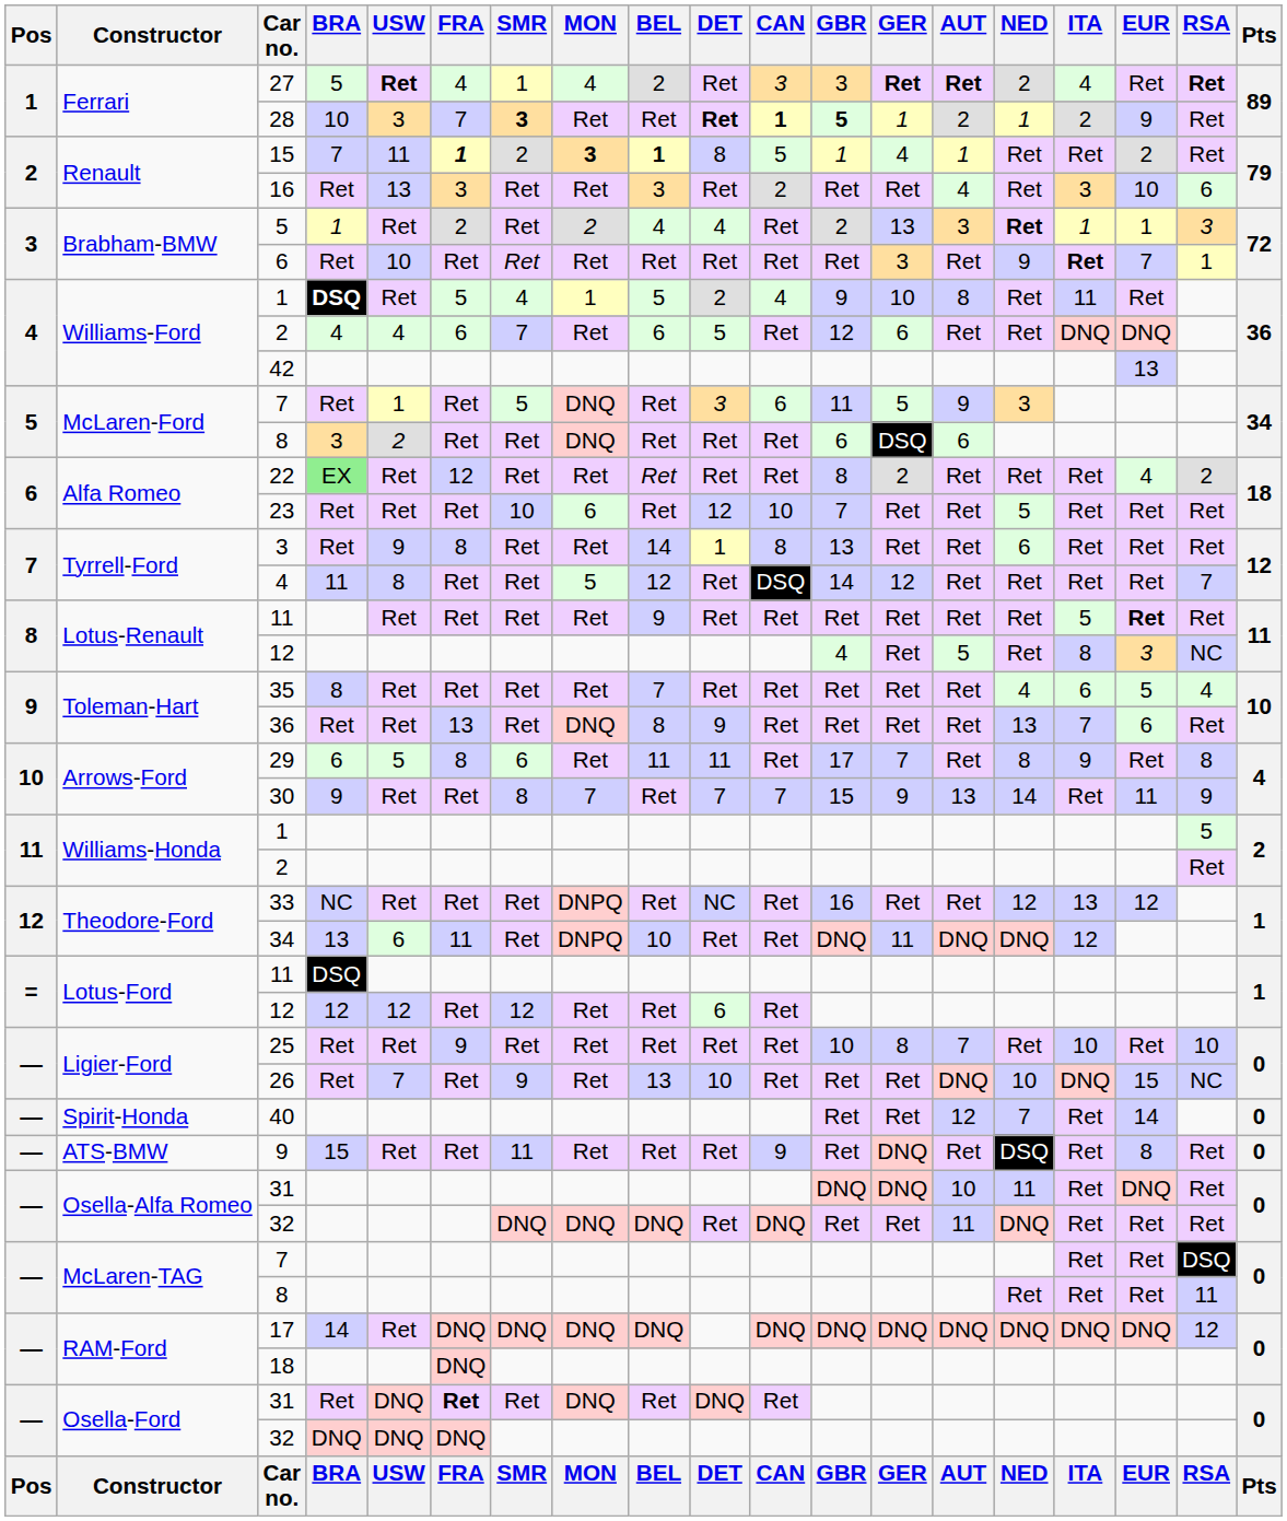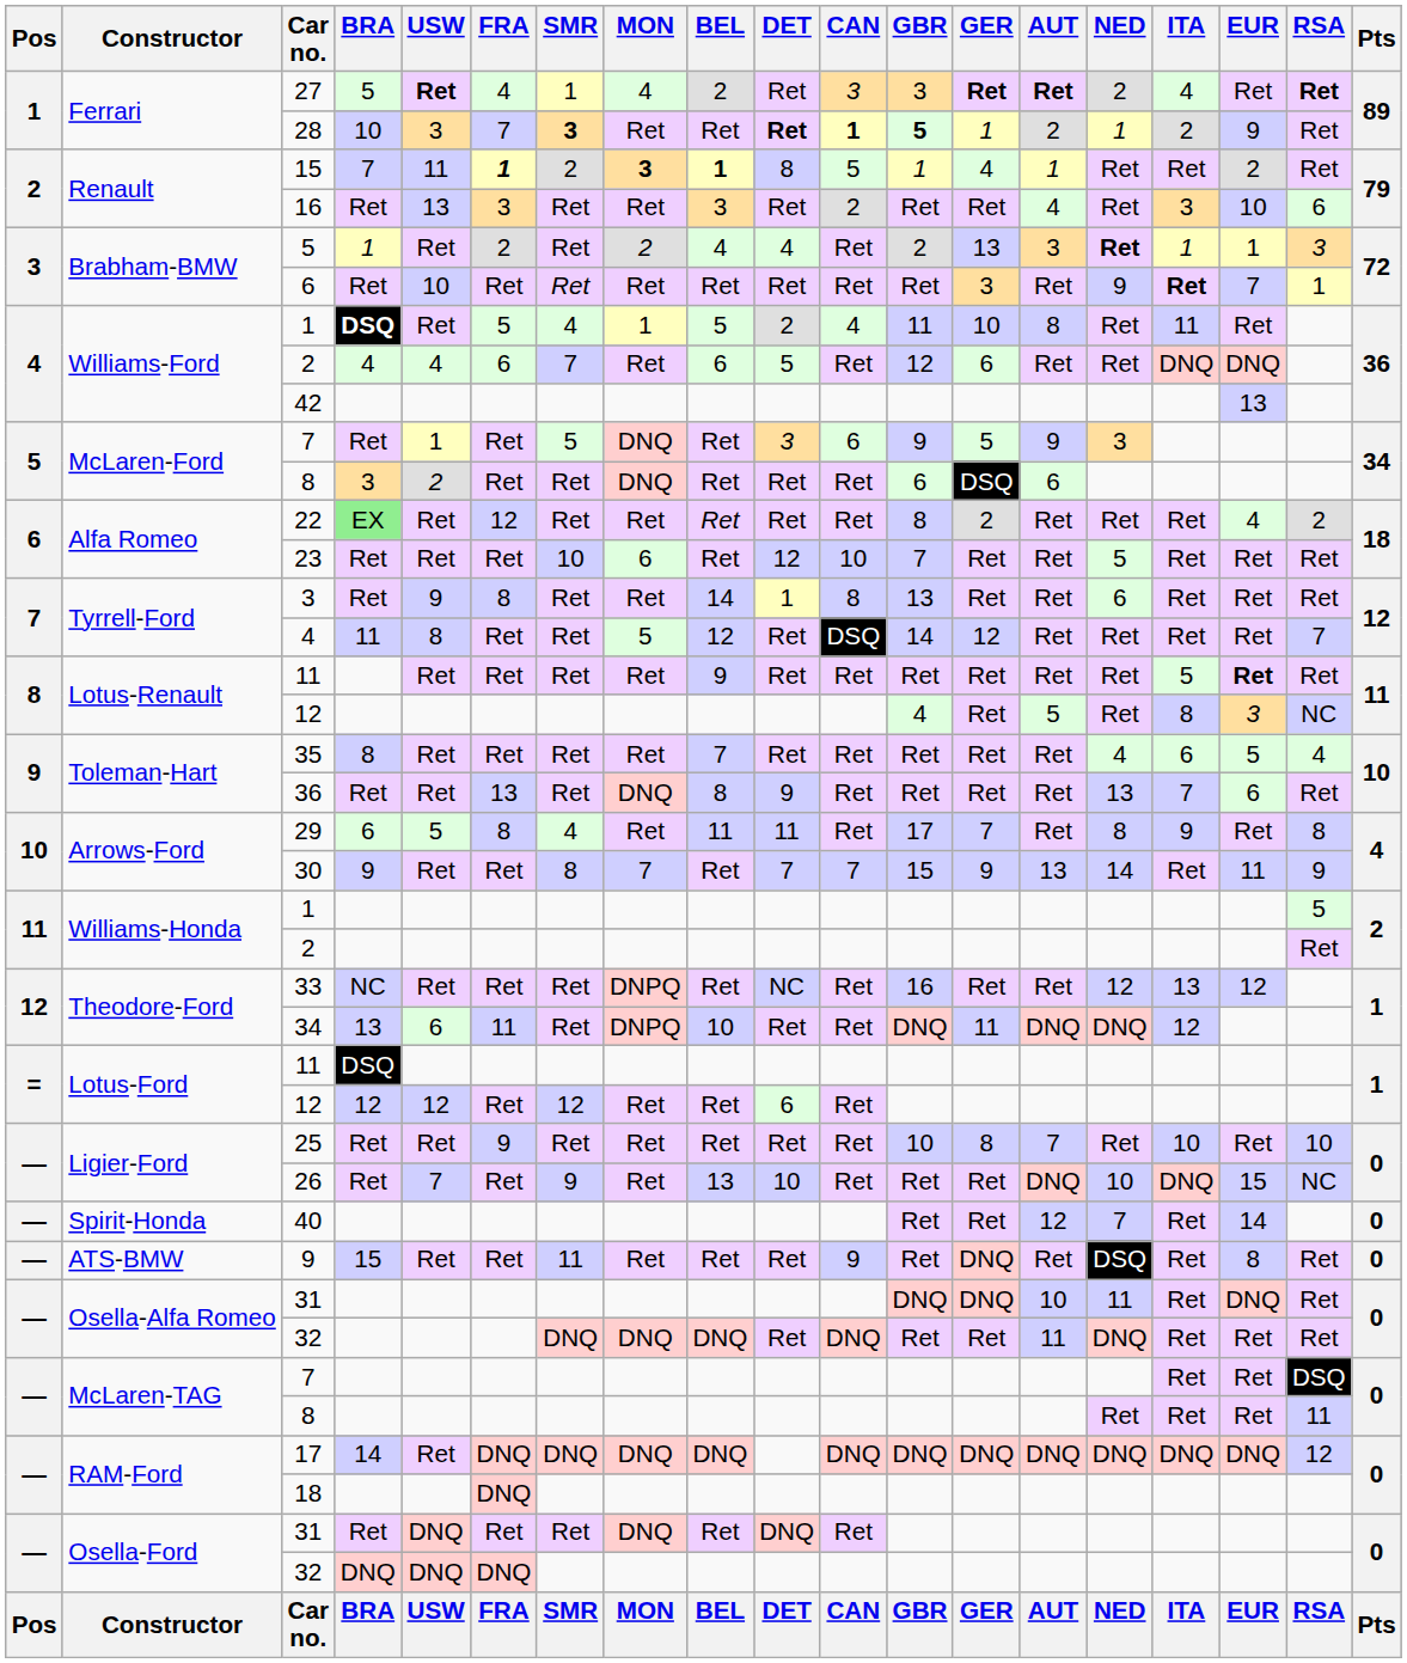Williams-Ford / 1 | GBR: 9 -> 11
McLaren-Ford / 7 | GBR: 11 -> 9
29 | SMR: 6 -> 4
Osella-Ford / 31 | FRA: bold -> normal
